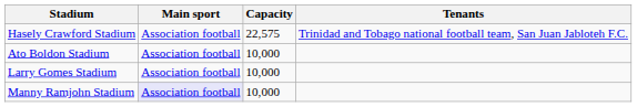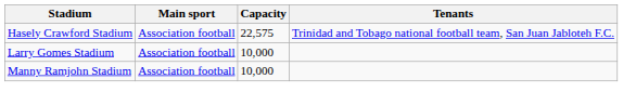- row: Ato Boldon Stadium | Association football | 10,000
Manny Ramjohn Stadium | Main sport: lavender background -> no background
